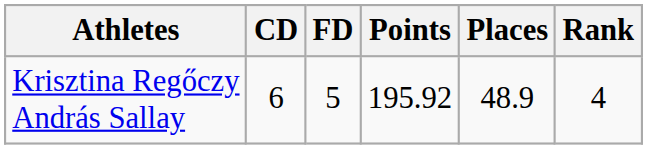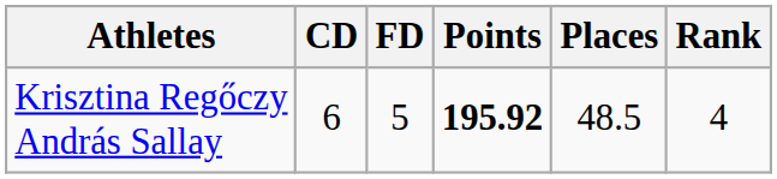Krisztina Regőczy András Sallay | Points: normal -> bold
Krisztina Regőczy András Sallay | Places: 48.9 -> 48.5
